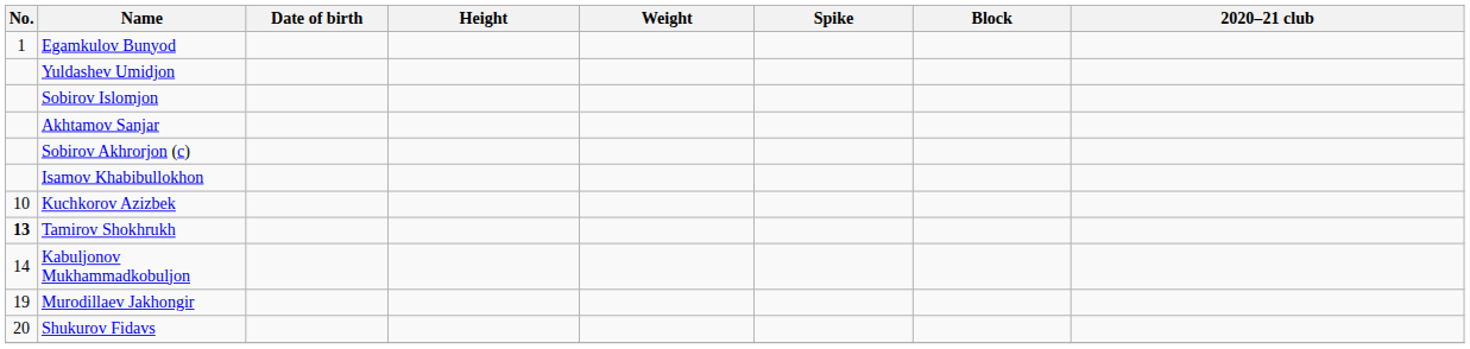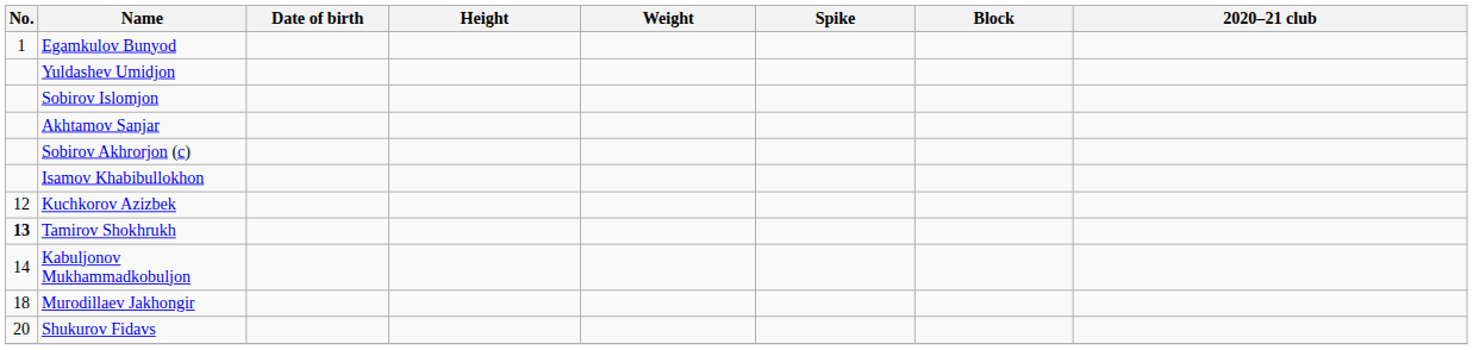Kuchkorov Azizbek | No.: 10 -> 12
Murodillaev Jakhongir | No.: 19 -> 18
